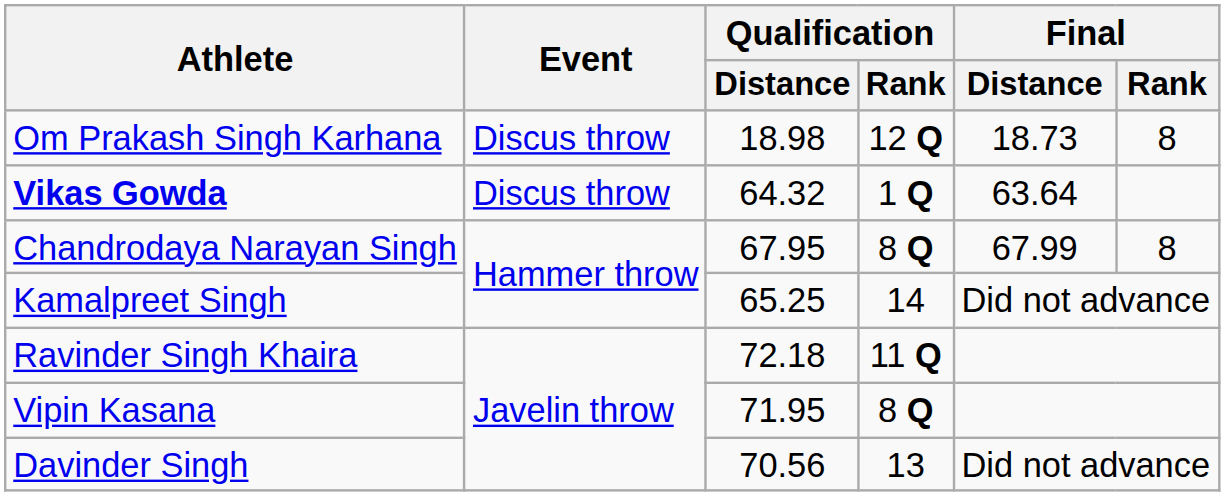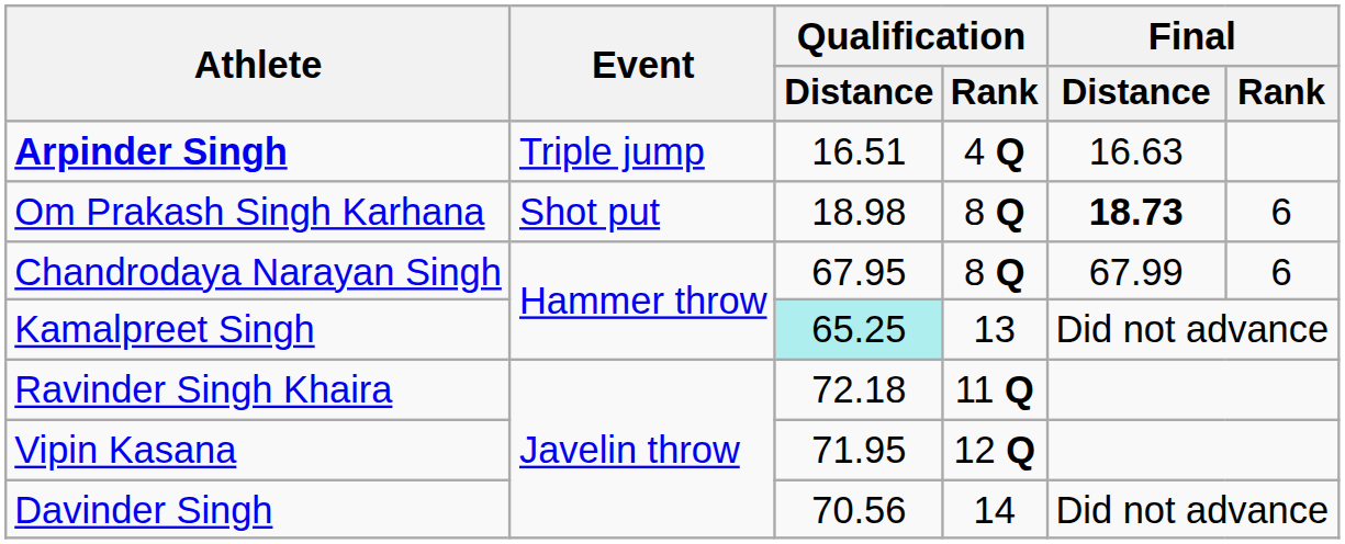+ row: Arpinder Singh | Triple jump | 16.51 | 4 Q | 16.63
Om Prakash Singh Karhana | Event: Discus throw -> Shot put
Om Prakash Singh Karhana | Qualification / Rank: 12 Q -> 8 Q
Om Prakash Singh Karhana | Final / Distance: normal -> bold
Om Prakash Singh Karhana | Final / Rank: 8 -> 6
- row: Vikas Gowda | Discus throw | 64.32 | 1 Q | 63.64
Chandrodaya Narayan Singh | Final / Rank: 8 -> 6
Kamalpreet Singh | Qualification / Distance: no background -> paleturquoise background
Kamalpreet Singh | Qualification / Rank: 14 -> 13
Vipin Kasana | Qualification / Rank: 8 Q -> 12 Q
Davinder Singh | Qualification / Rank: 13 -> 14
